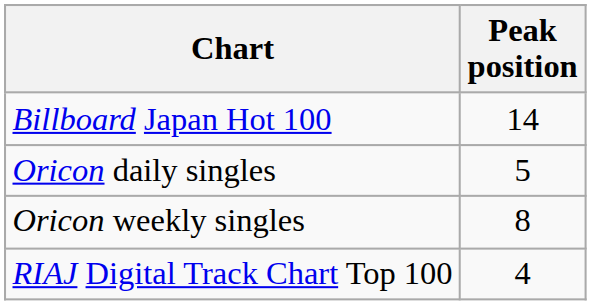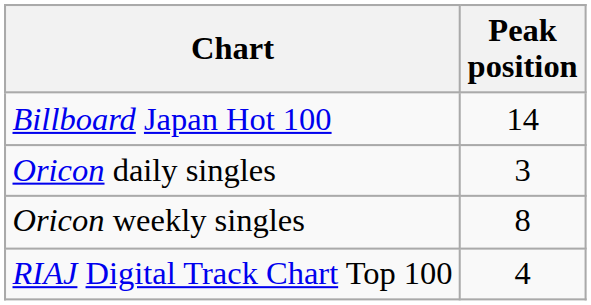Oricon daily singles | Peak position: 5 -> 3
